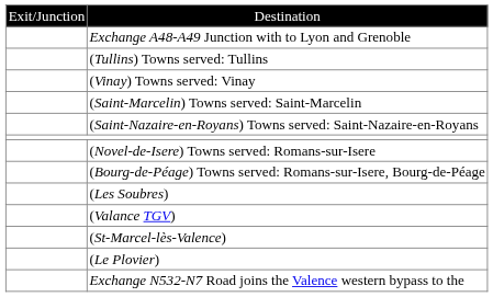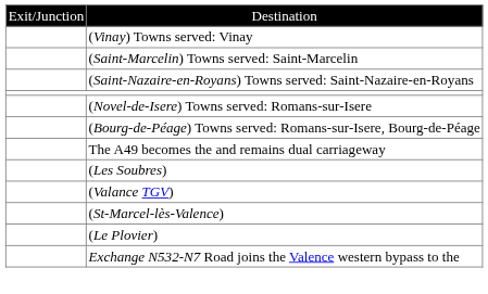- row: Exchange A48-A49 Junction with to Lyon and Grenoble
- row: (Tullins) Towns served: Tullins
+ row: The A49 becomes the and remains dual carriageway
